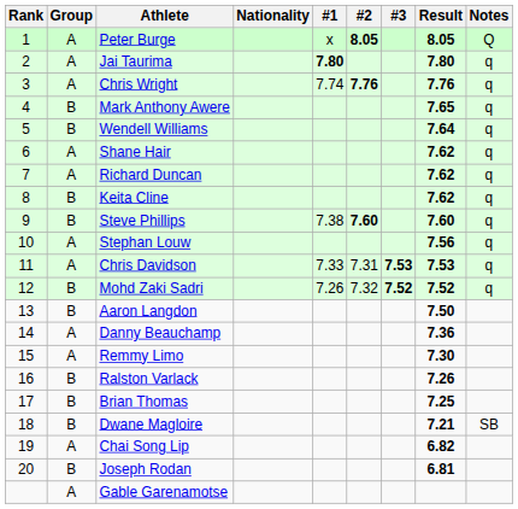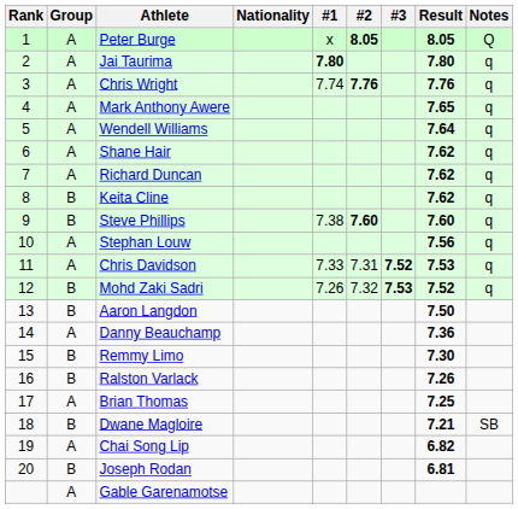Mark Anthony Awere | Group: B -> A
Wendell Williams | Group: B -> A
Chris Davidson | #3: 7.53 -> 7.52
Mohd Zaki Sadri | #3: 7.52 -> 7.53
Remmy Limo | Group: A -> B
Brian Thomas | Group: B -> A
